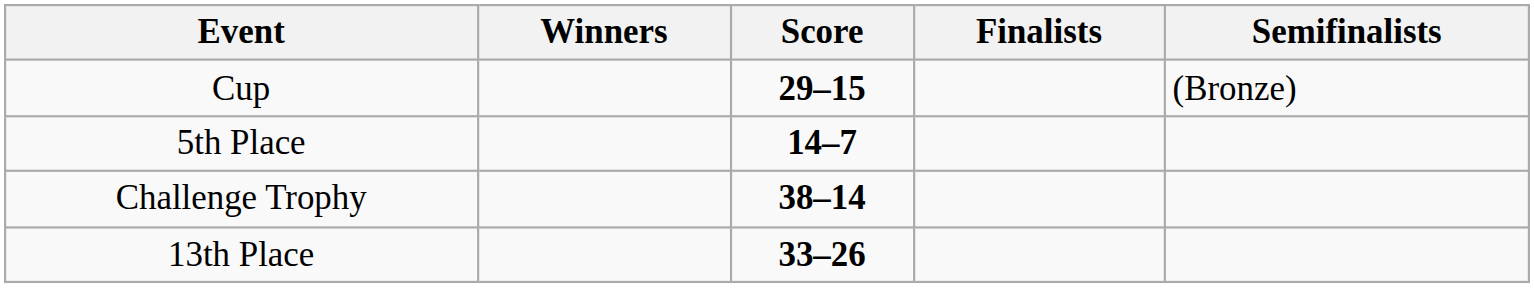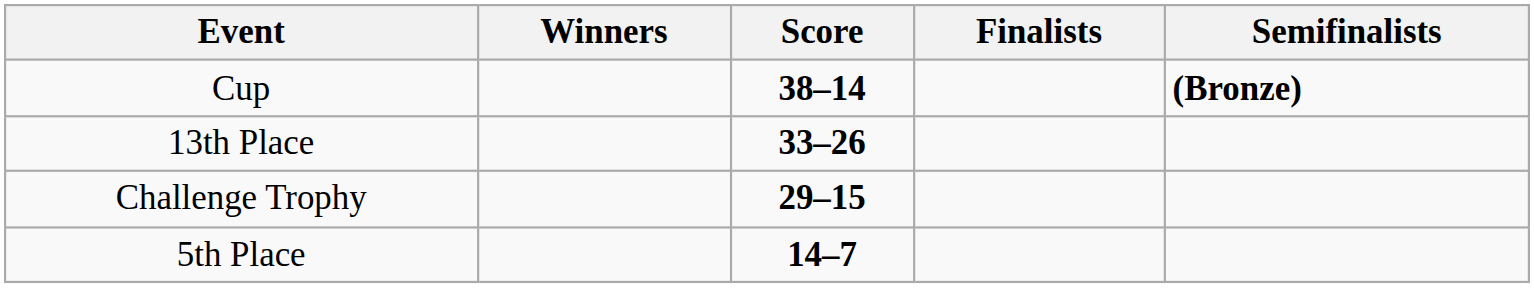Cup | Score: 29–15 -> 38–14
Cup | Semifinalists: normal -> bold
rows swapped: 5th Place <-> 13th Place
Challenge Trophy | Score: 38–14 -> 29–15
